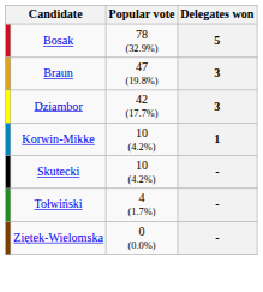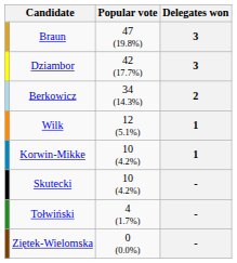- row: Bosak | 78 (32.9%) | 5
+ row: Berkowicz | 34 (14.3%) | 2
+ row: Wilk | 12 (5.1%) | 1
